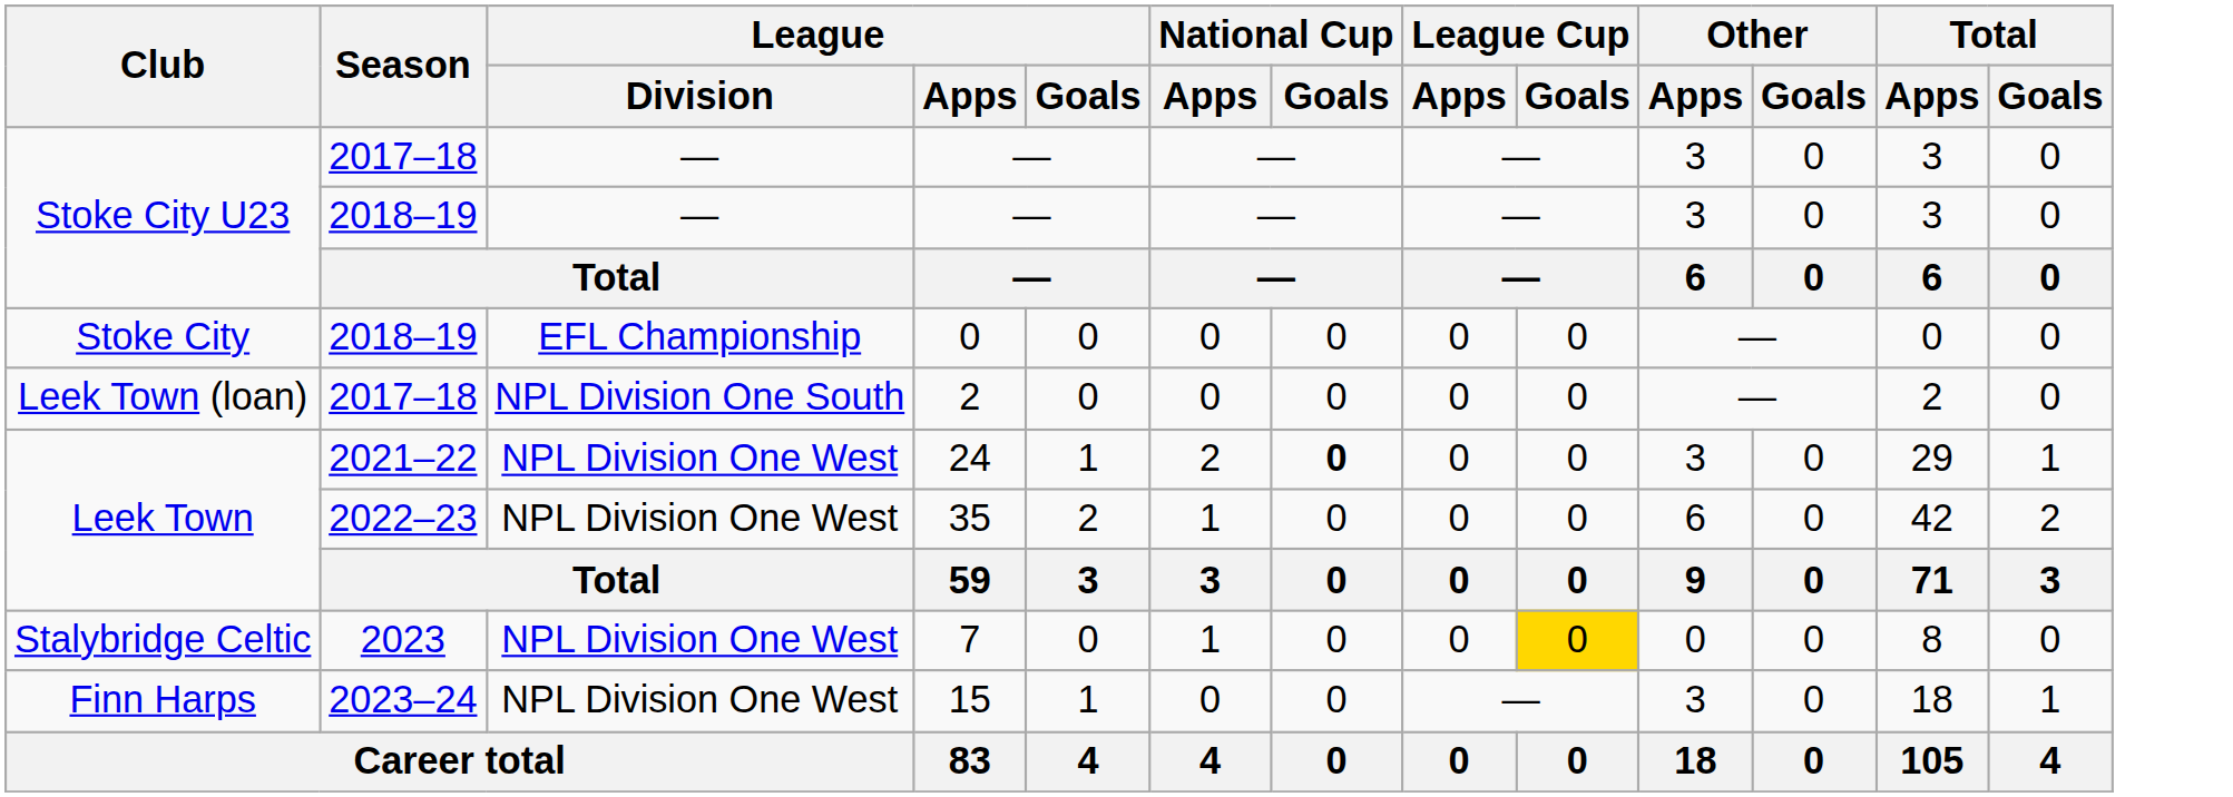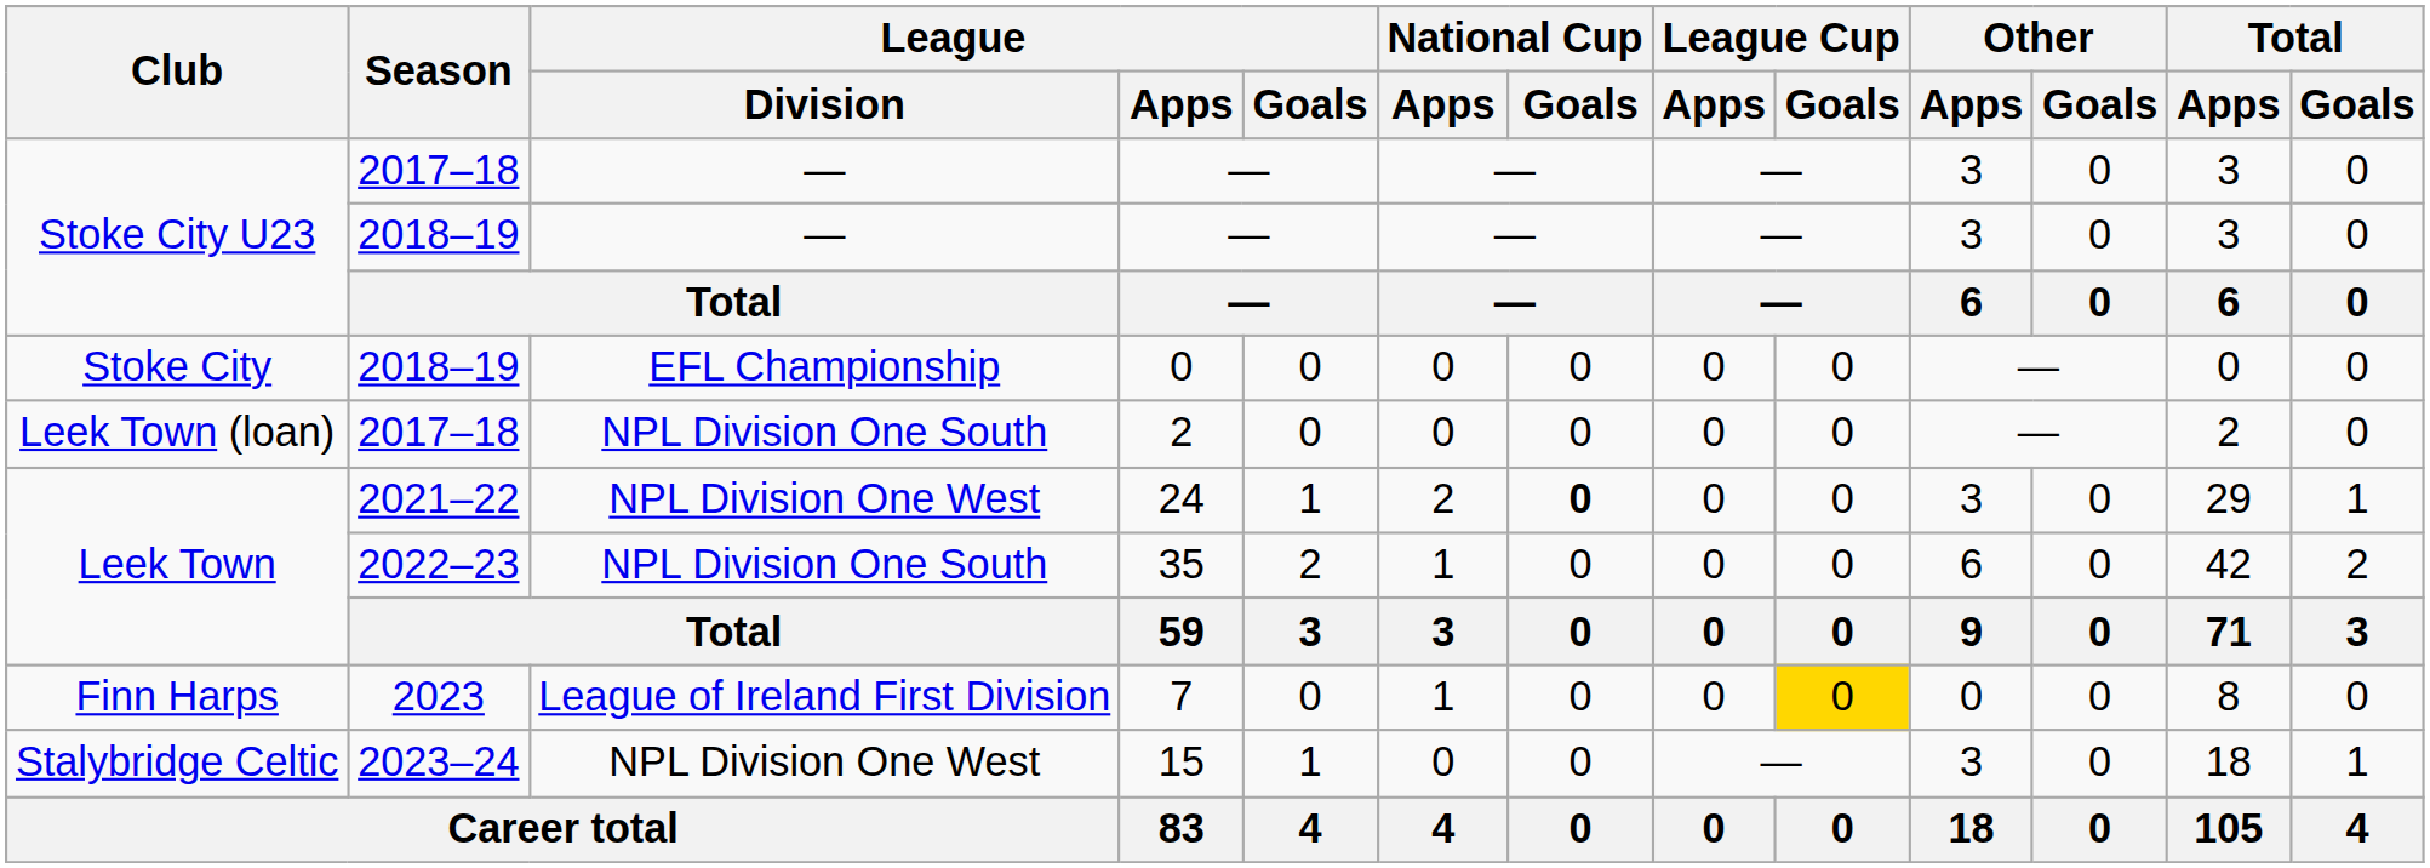35 | League / Division: NPL Division One West -> NPL Division One South
7 | Club: Stalybridge Celtic -> Finn Harps
7 | League / Division: NPL Division One West -> League of Ireland First Division
15 | Club: Finn Harps -> Stalybridge Celtic
